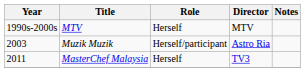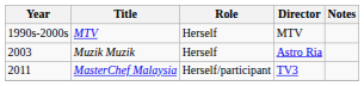Muzik Muzik | Role: Herself/participant -> Herself
MasterChef Malaysia | Role: Herself -> Herself/participant
